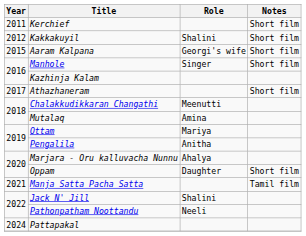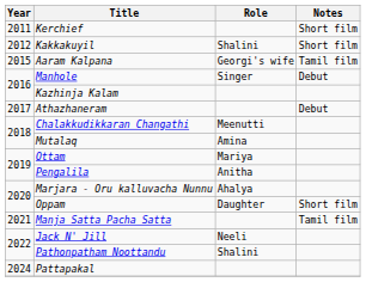Aaram Kalpana | Notes: Short film -> Tamil film
Manhole | Notes: Short film -> Debut
Athazhaneram | Notes: Short film -> Debut
Jack N' Jill | Role: Shalini -> Neeli
Pathonpatham Noottandu | Role: Neeli -> Shalini
